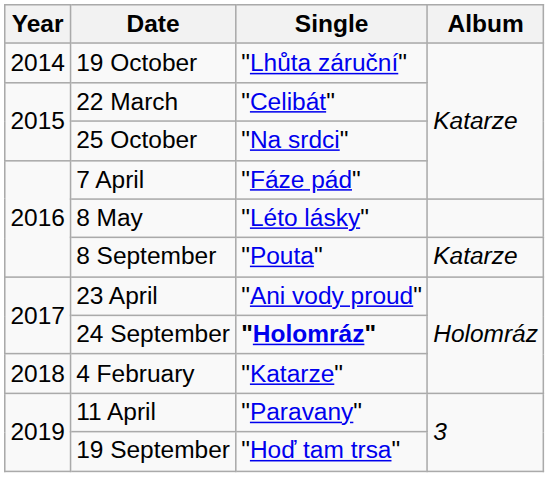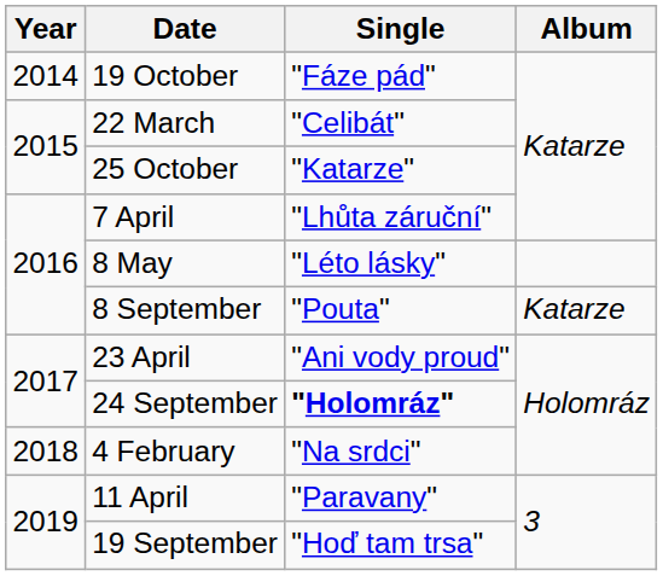19 October | Single: "Lhůta záruční" -> "Fáze pád"
25 October | Single: "Na srdci" -> "Katarze"
7 April | Single: "Fáze pád" -> "Lhůta záruční"
4 February | Single: "Katarze" -> "Na srdci"
